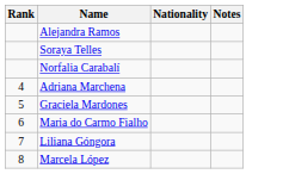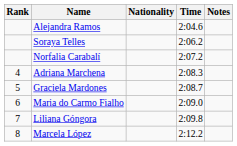+ column: Time | 2:04.6 | 2:06.2 | 2:07.2 | 2:08.3 | 2:08.7 | 2:09.0 | 2:09.8 | 2:12.2
